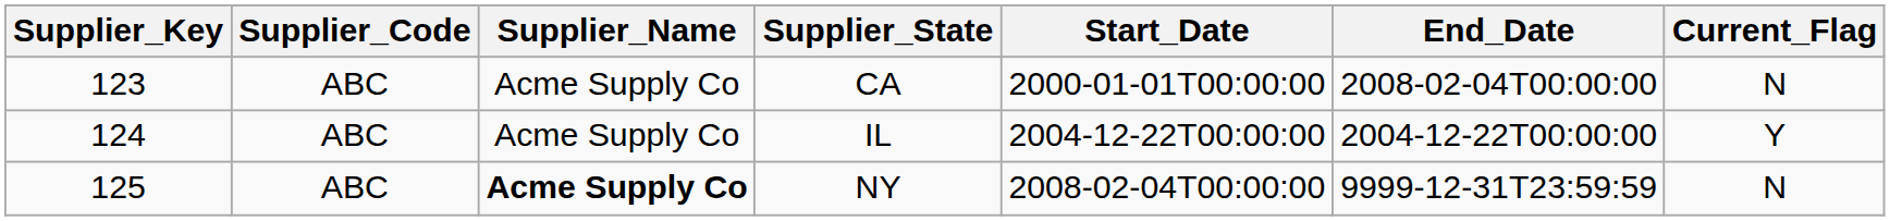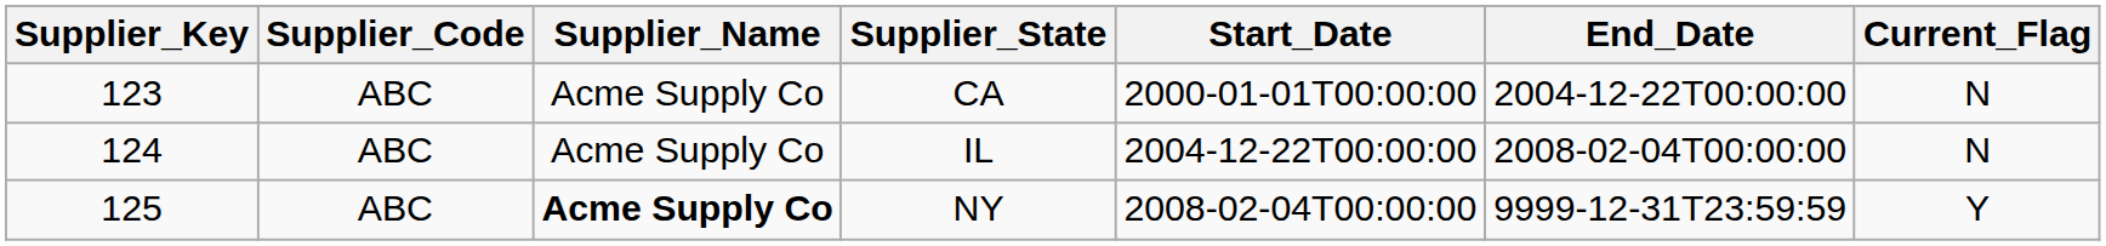CA | End_Date: 2008-02-04T00:00:00 -> 2004-12-22T00:00:00
IL | End_Date: 2004-12-22T00:00:00 -> 2008-02-04T00:00:00
IL | Current_Flag: Y -> N
NY | Current_Flag: N -> Y
